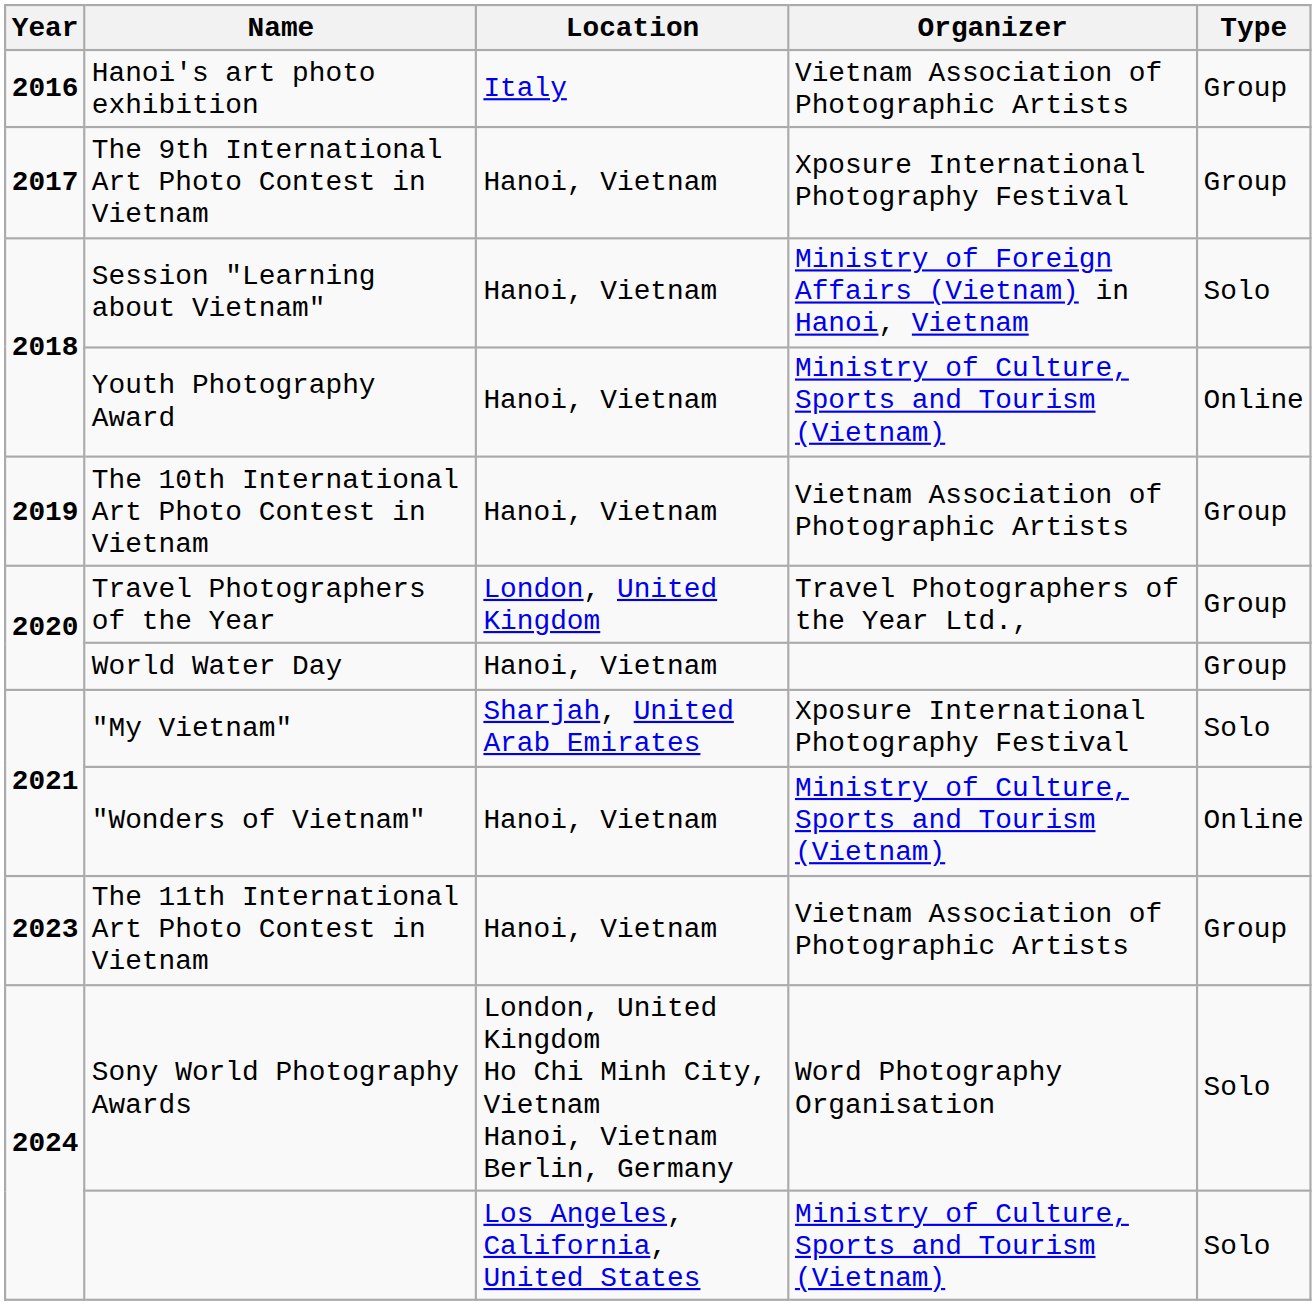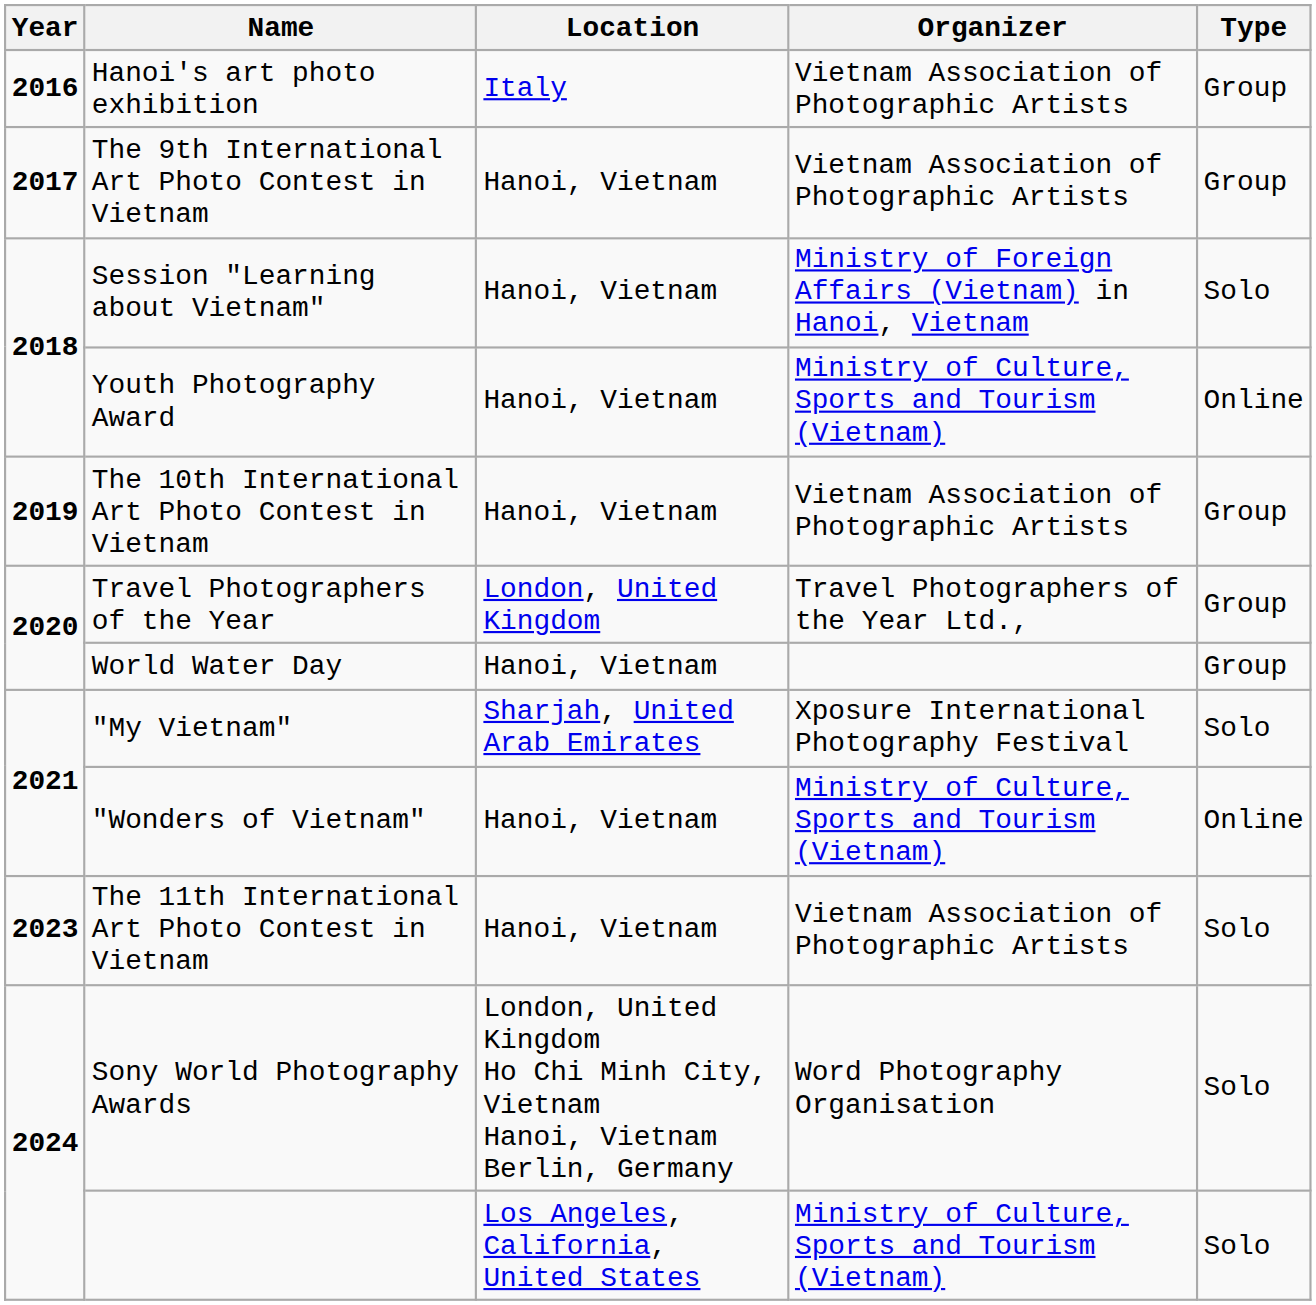The 9th International Art Photo Contest in Vietnam | Organizer: Xposure International Photography Festival -> Vietnam Association of Photographic Artists
The 11th International Art Photo Contest in Vietnam | Type: Group -> Solo
